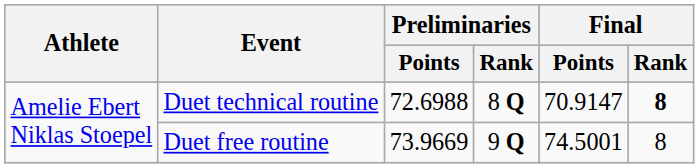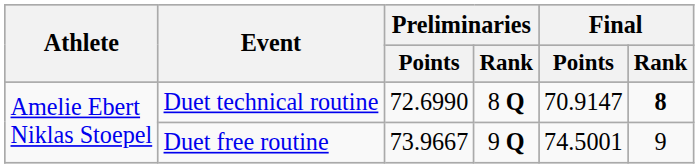Duet technical routine | Preliminaries / Points: 72.6988 -> 72.6990
Duet free routine | Preliminaries / Points: 73.9669 -> 73.9667
Duet free routine | Final / Rank: 8 -> 9
